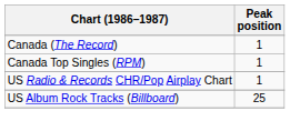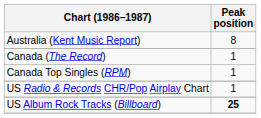+ row: Australia (Kent Music Report) | 8
US Album Rock Tracks (Billboard) | Peak position: normal -> bold
